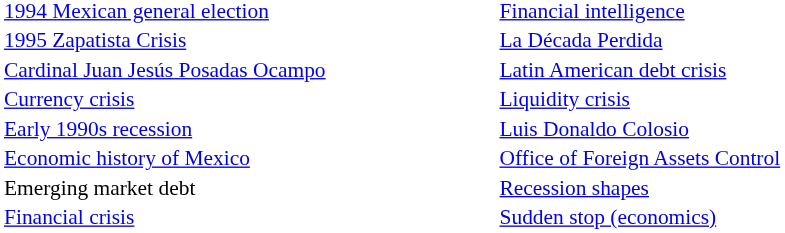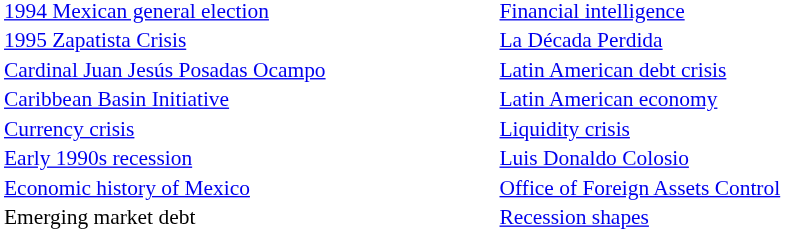+ row: Caribbean Basin Initiative | Latin American economy
- row: Financial crisis | Sudden stop (economics)
